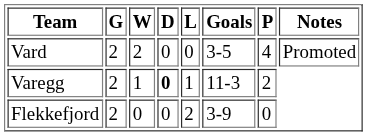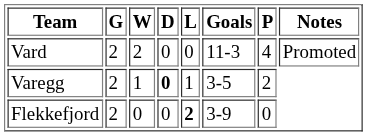Vard | Goals: 3-5 -> 11-3
Varegg | Goals: 11-3 -> 3-5
Flekkefjord | L: normal -> bold
